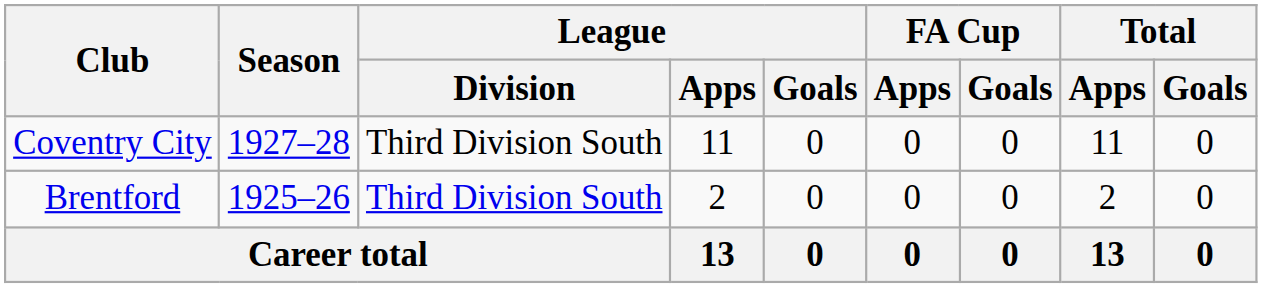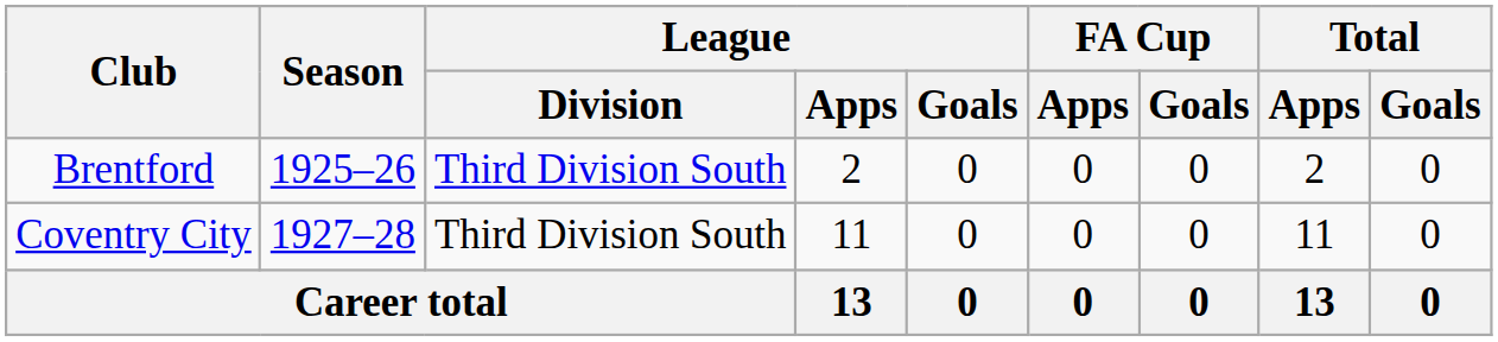rows swapped: Brentford <-> Coventry City
